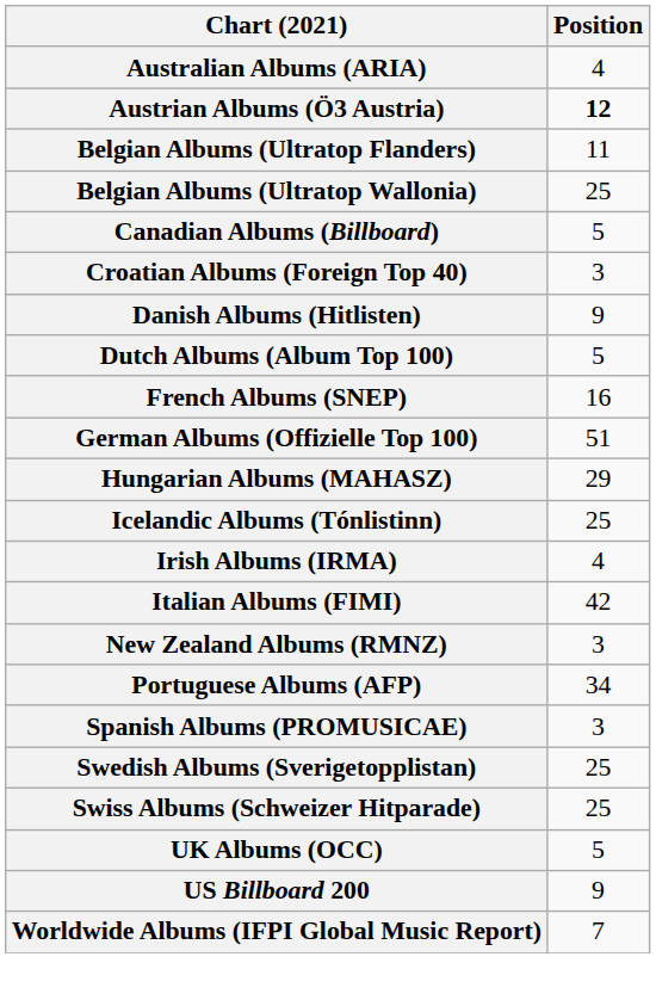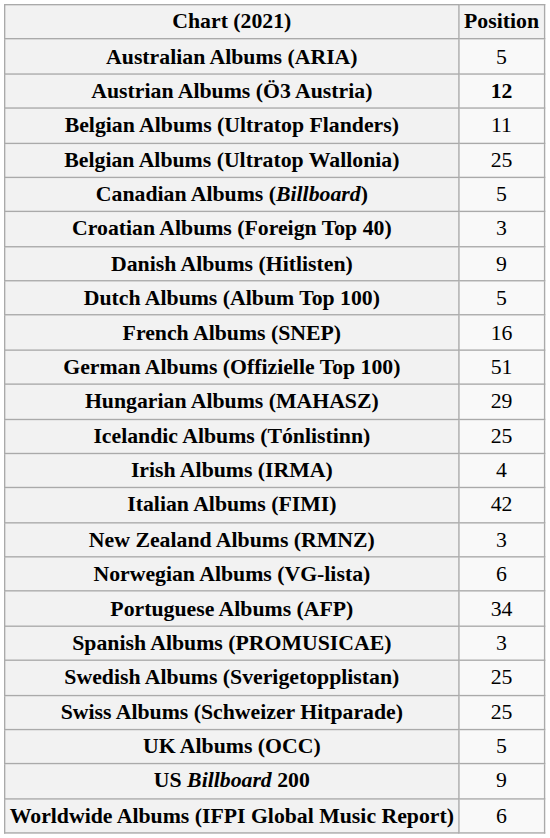Australian Albums (ARIA) | Position: 4 -> 5
+ row: Norwegian Albums (VG-lista) | 6
Worldwide Albums (IFPI Global Music Report) | Position: 7 -> 6
